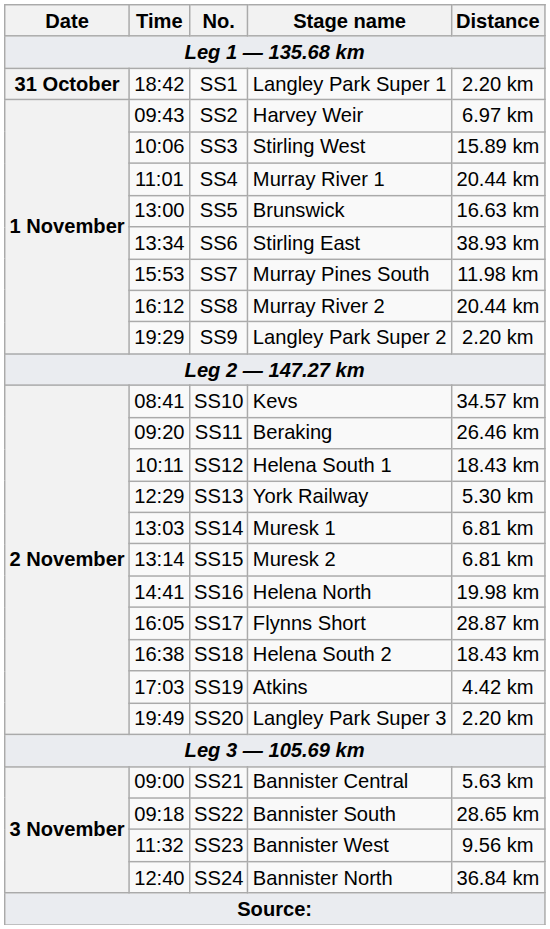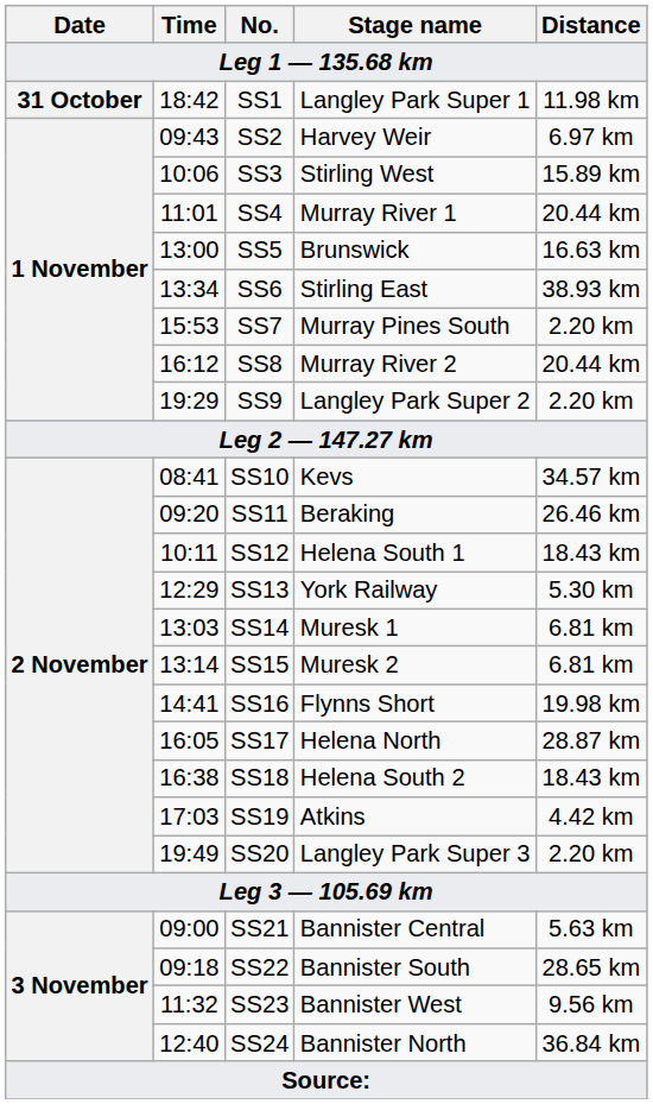SS1 | Distance: 2.20 km -> 11.98 km
SS7 | Distance: 11.98 km -> 2.20 km
SS16 | Stage name: Helena North -> Flynns Short
SS17 | Stage name: Flynns Short -> Helena North
